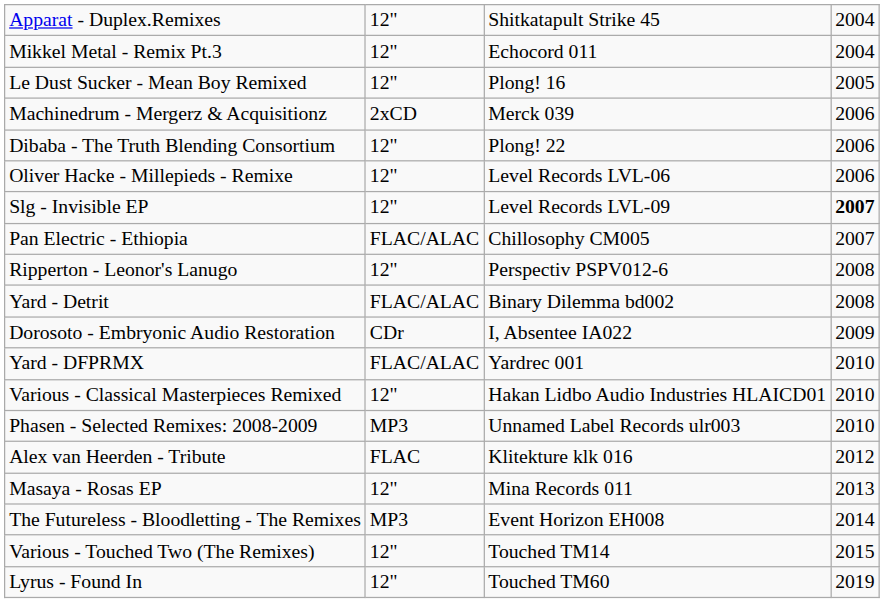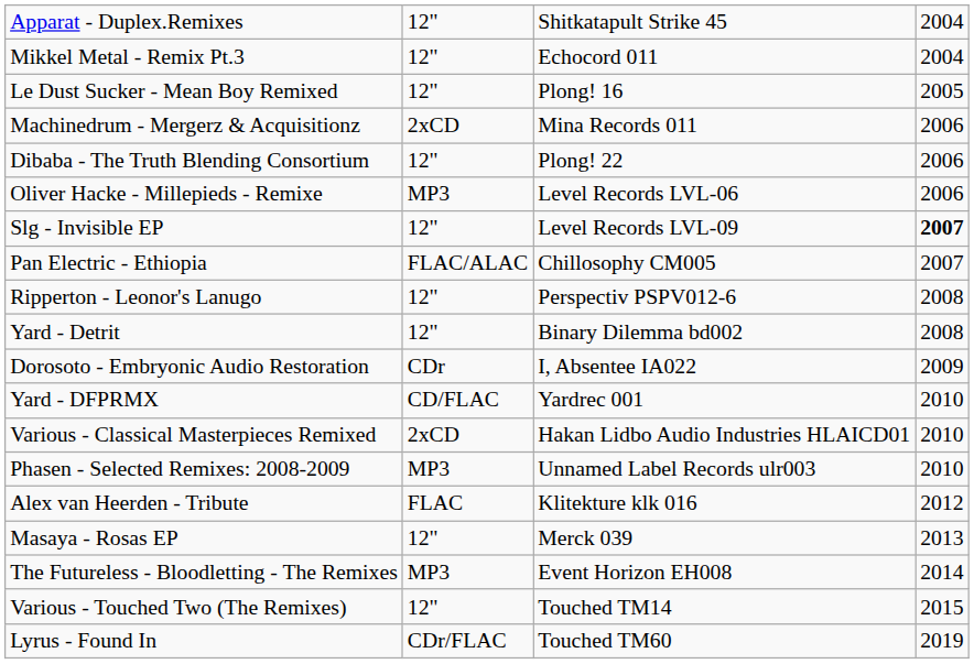Machinedrum - Mergerz & Acquisitionz | column 3: Merck 039 -> Mina Records 011
Oliver Hacke - Millepieds - Remixe | column 2: 12" -> MP3
Yard - Detrit | column 2: FLAC/ALAC -> 12"
Yard - DFPRMX | column 2: FLAC/ALAC -> CD/FLAC
Various - Classical Masterpieces Remixed | column 2: 12" -> 2xCD
Masaya - Rosas EP | column 3: Mina Records 011 -> Merck 039
Lyrus - Found In | column 2: 12" -> CDr/FLAC
